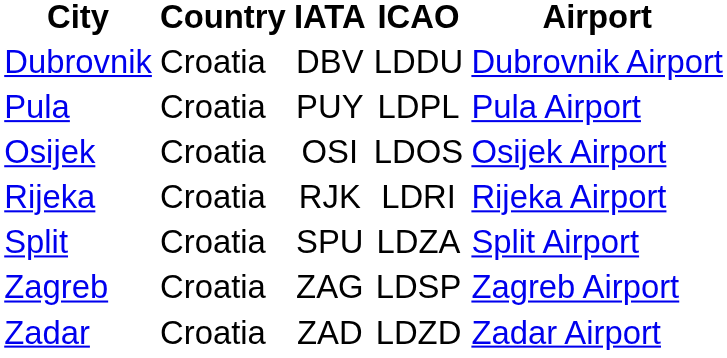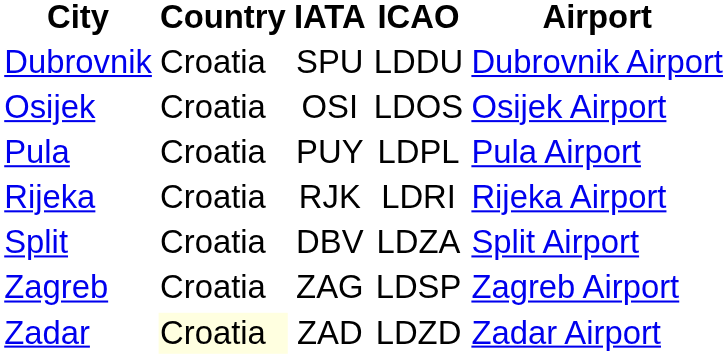Dubrovnik | IATA: DBV -> SPU
rows swapped: Pula <-> Osijek
Split | IATA: SPU -> DBV
Zadar | Country: no background -> lightyellow background
